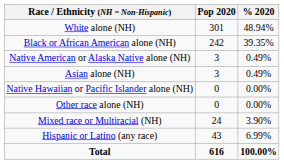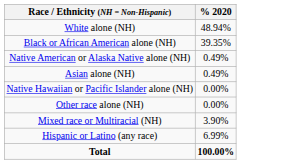- column: Pop 2020 | 301 | 242 | 3 | 3 | 0 | 0 | 24 | 43 | 616
